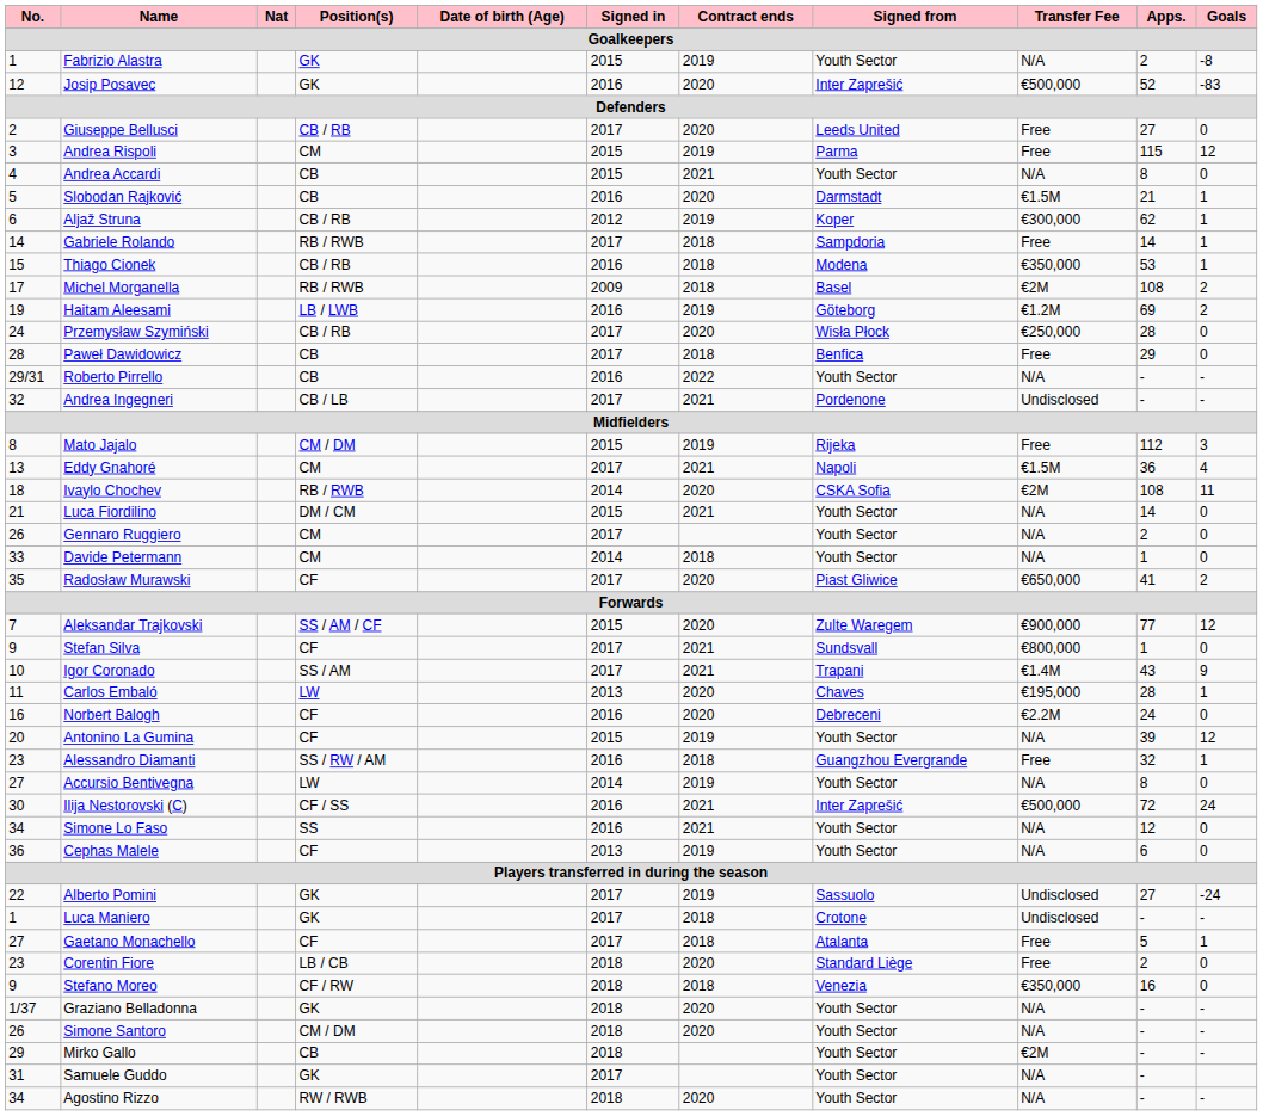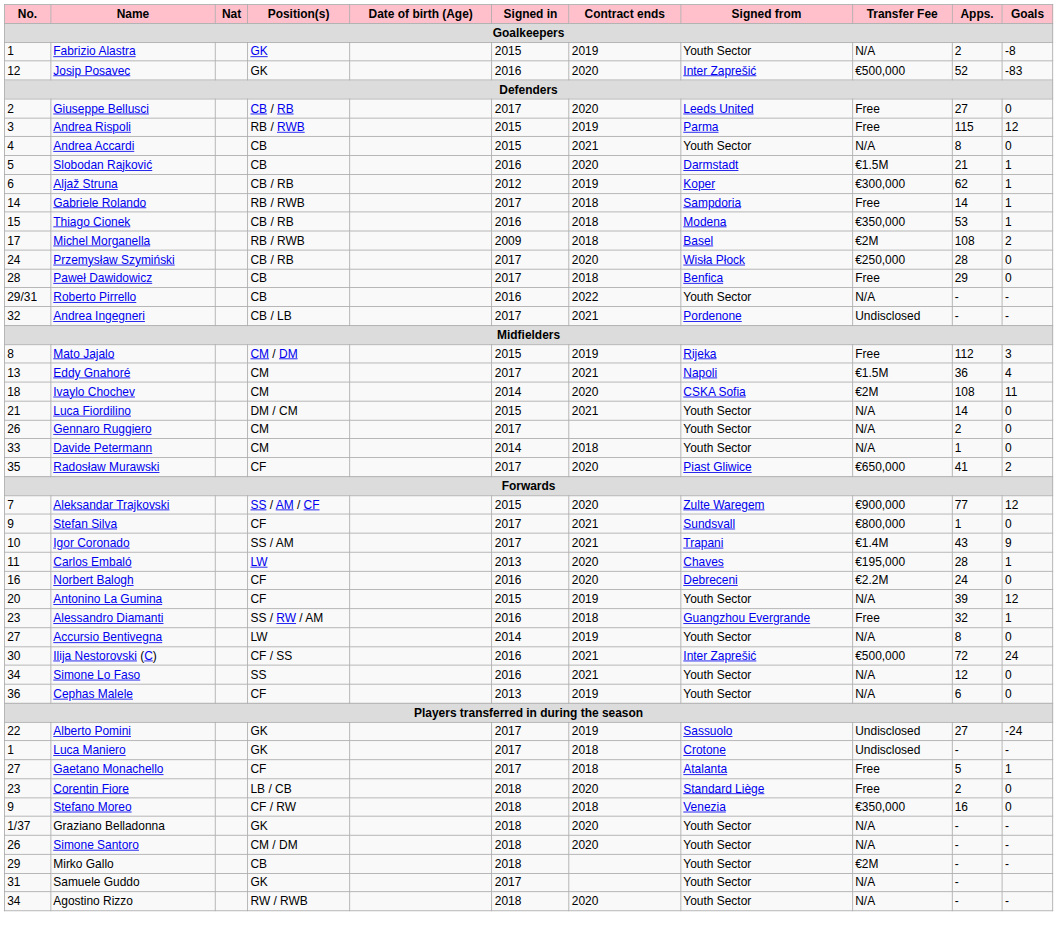Andrea Rispoli | Position(s): CM -> RB / RWB
- row: 19 | Haitam Aleesami | LB / LWB | 2016 | 2019 | Göteborg | €1.2M | 69 | 2
Ivaylo Chochev | Position(s): RB / RWB -> CM
